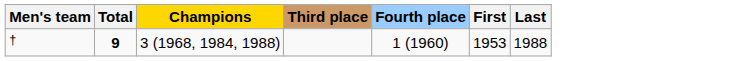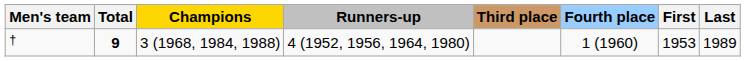+ column: Runners-up | 4 (1952, 1956, 1964, 1980)
† | Last: 1988 -> 1989
